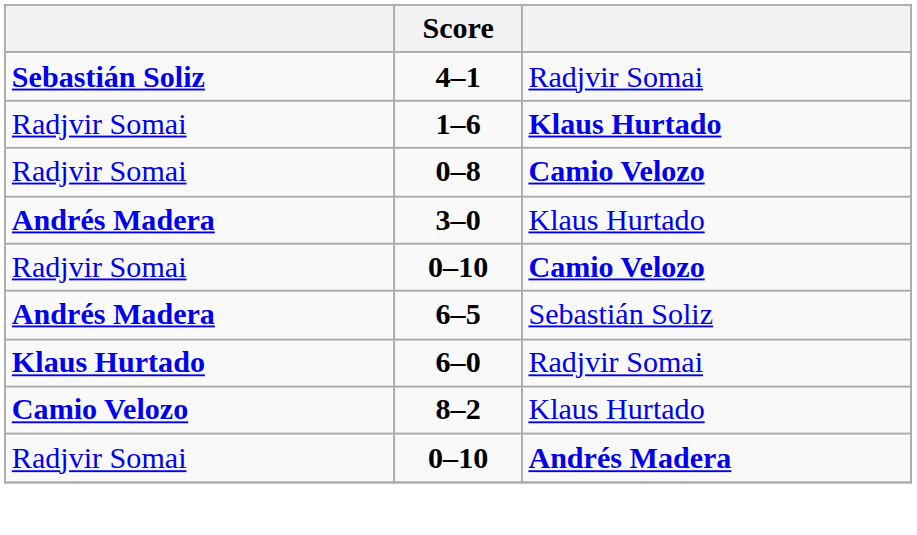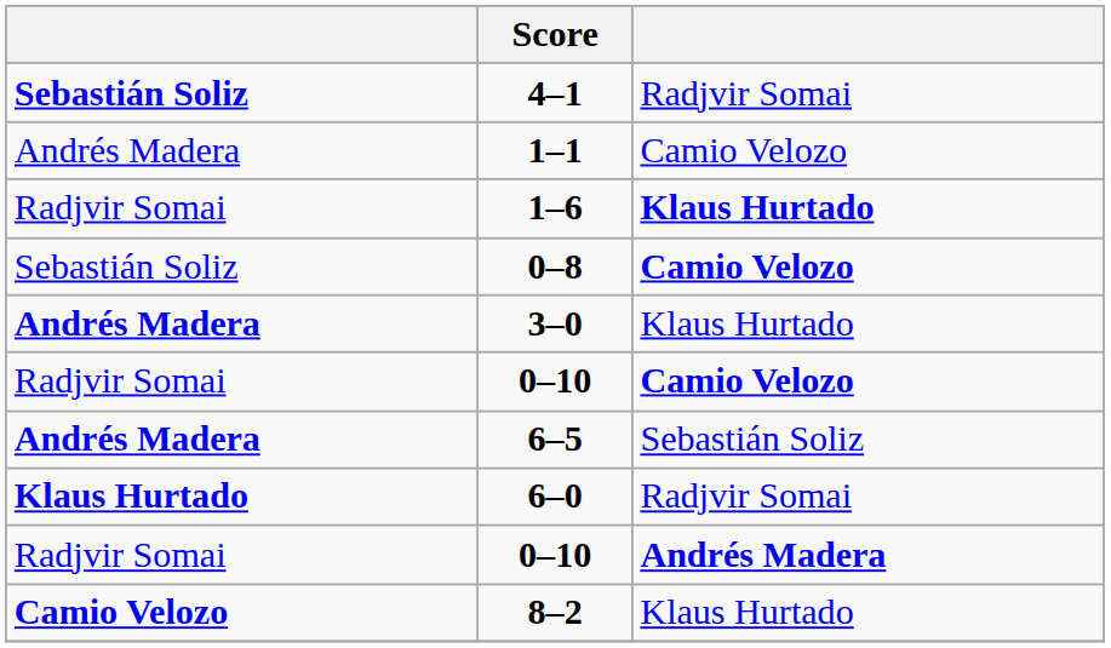+ row: Andrés Madera | 1–1 | Camio Velozo
0–8 | column 1: Radjvir Somai -> Sebastián Soliz
rows swapped: 0–10 / Andrés Madera <-> 8–2
